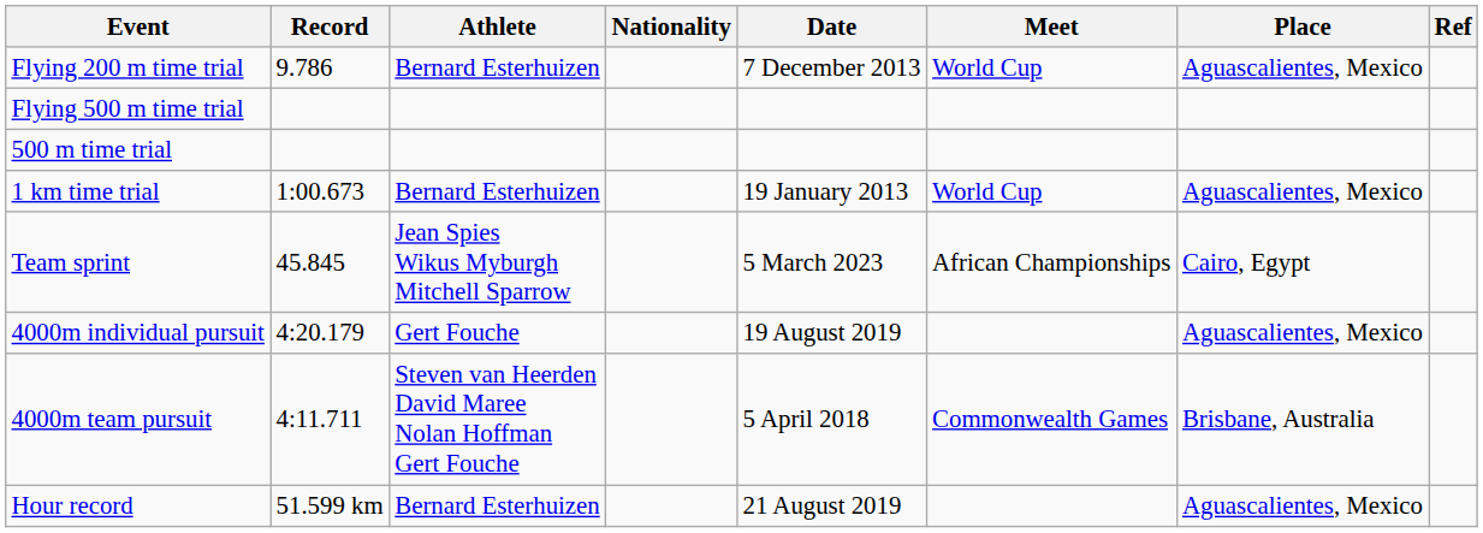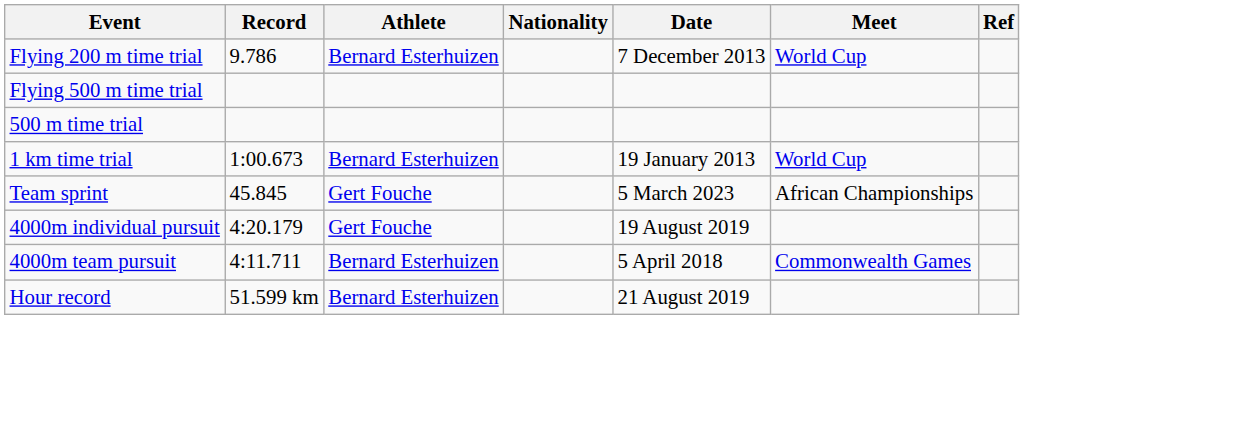- column: Place | Aguascalientes, Mexico | Aguascalientes, Mexico | Cairo, Egypt | Aguascalientes, Mexico | Brisbane, Australia | Aguascalientes, Mexico
Team sprint | Athlete: Jean Spies Wikus Myburgh Mitchell Sparrow -> Gert Fouche
4000m team pursuit | Athlete: Steven van Heerden David Maree Nolan Hoffman Gert Fouche -> Bernard Esterhuizen
